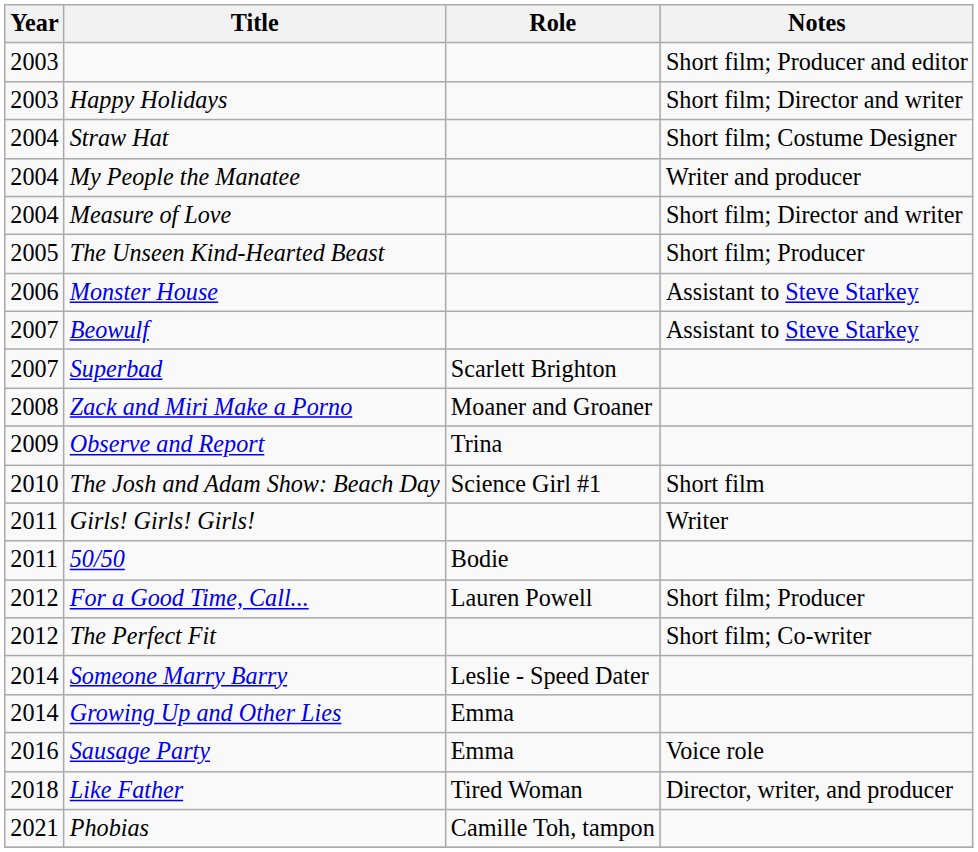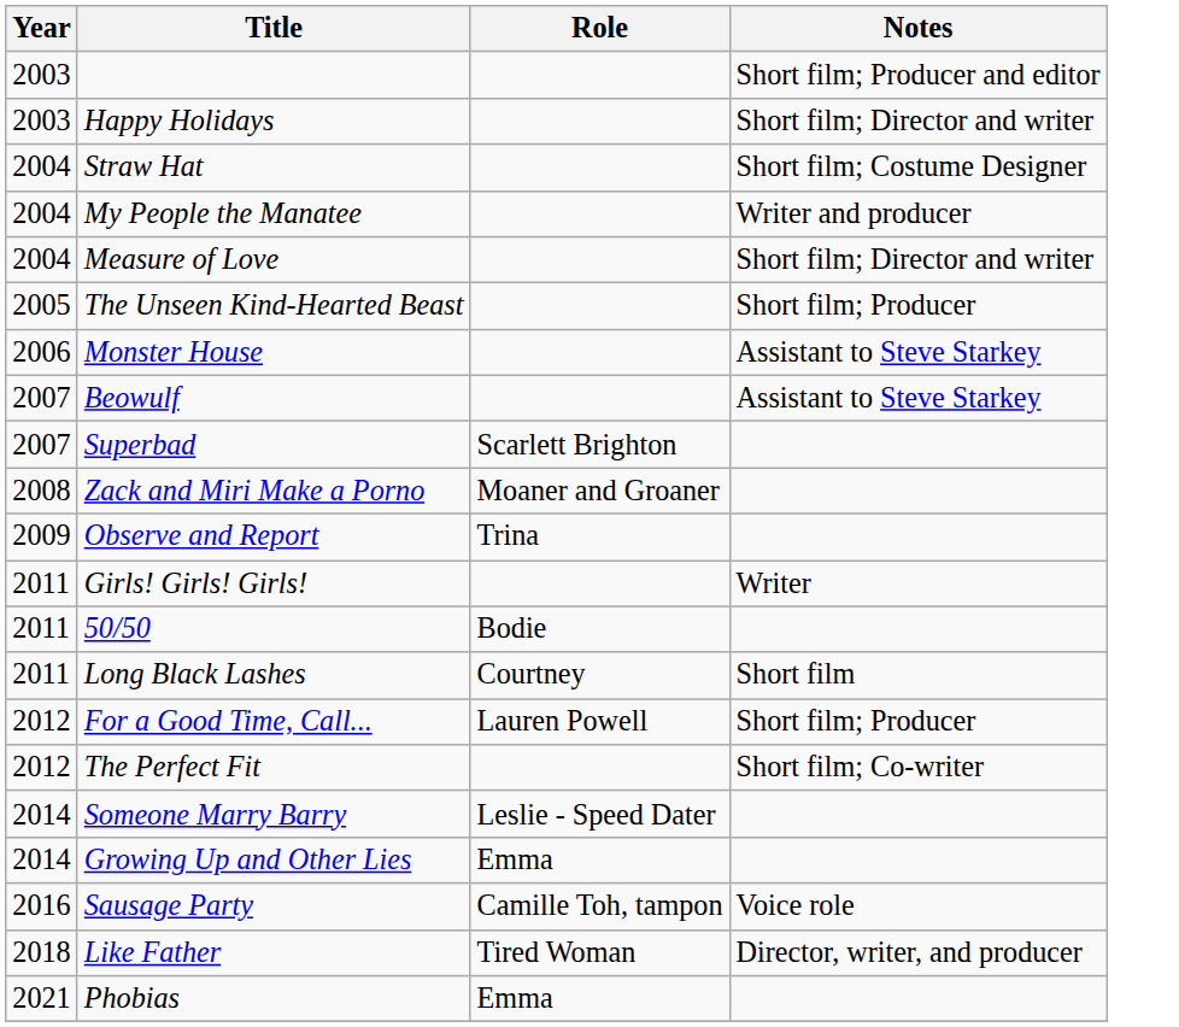- row: 2010 | The Josh and Adam Show: Beach Day | Science Girl #1 | Short film
+ row: 2011 | Long Black Lashes | Courtney | Short film
Sausage Party | Role: Emma -> Camille Toh, tampon
Phobias | Role: Camille Toh, tampon -> Emma
